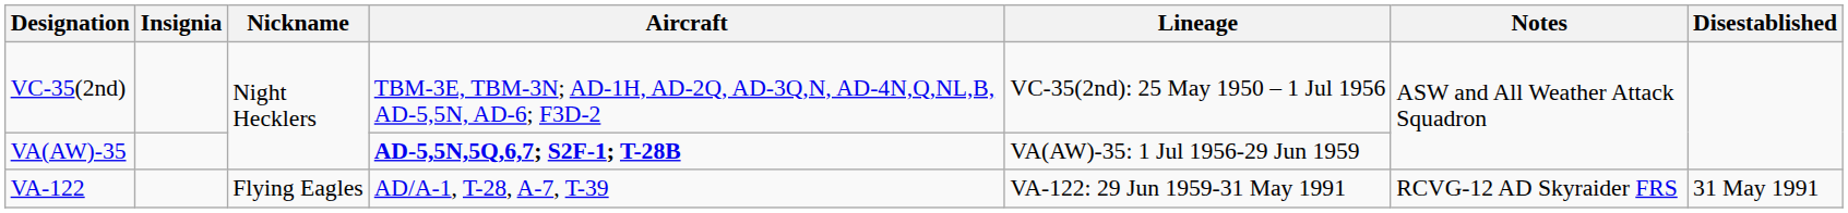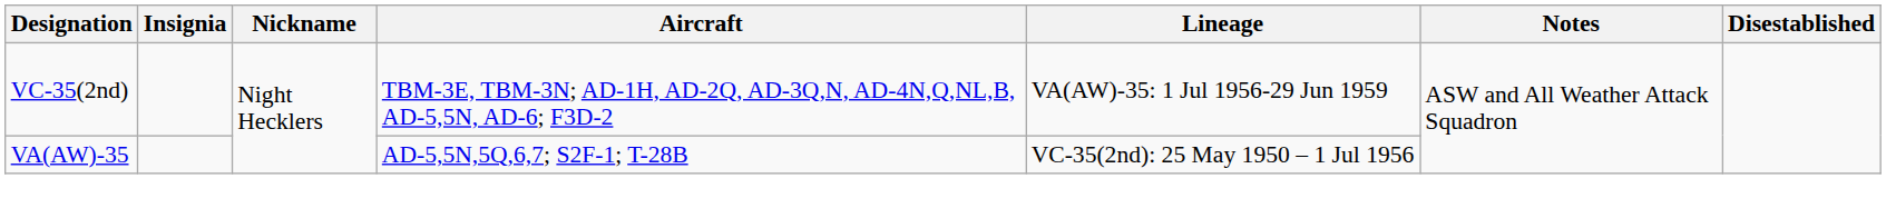VC-35(2nd) | Lineage: VC-35(2nd): 25 May 1950 – 1 Jul 1956 -> VA(AW)-35: 1 Jul 1956-29 Jun 1959
VA(AW)-35 | Aircraft: bold -> normal
VA(AW)-35 | Lineage: VA(AW)-35: 1 Jul 1956-29 Jun 1959 -> VC-35(2nd): 25 May 1950 – 1 Jul 1956
- row: VA-122 | Flying Eagles | AD/A-1, T-28, A-7, T-39 | VA-122: 29 Jun 1959-31 May 1991 | RCVG-12 AD Skyraider FRS | 31 May 1991
